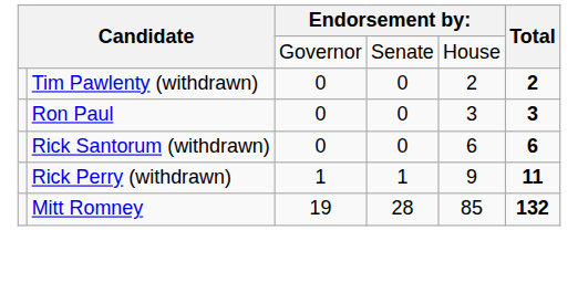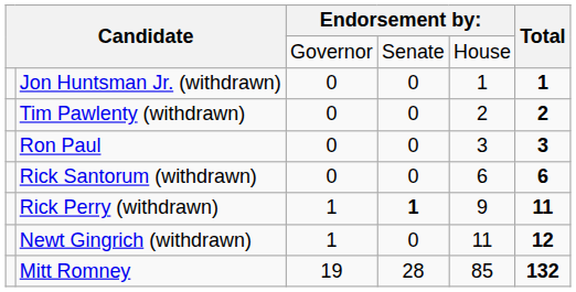+ row: Jon Huntsman Jr. (withdrawn) | 0 | 0 | 1 | 1
Rick Perry (withdrawn) | column 4: normal -> bold
+ row: Newt Gingrich (withdrawn) | 1 | 0 | 11 | 12
